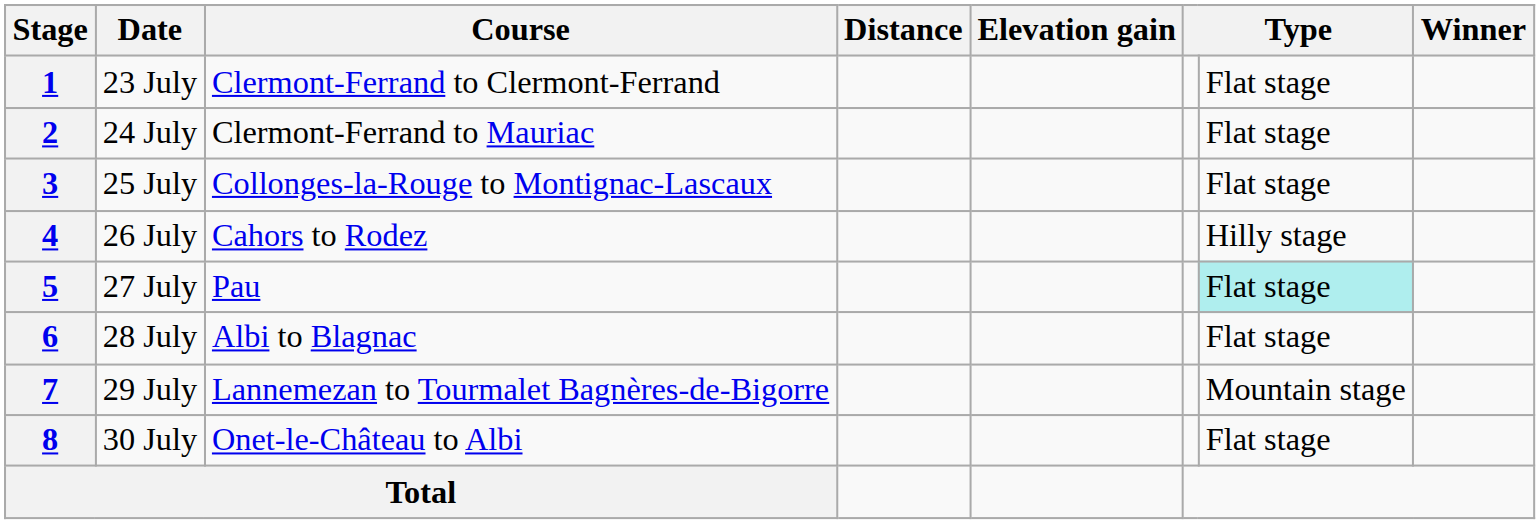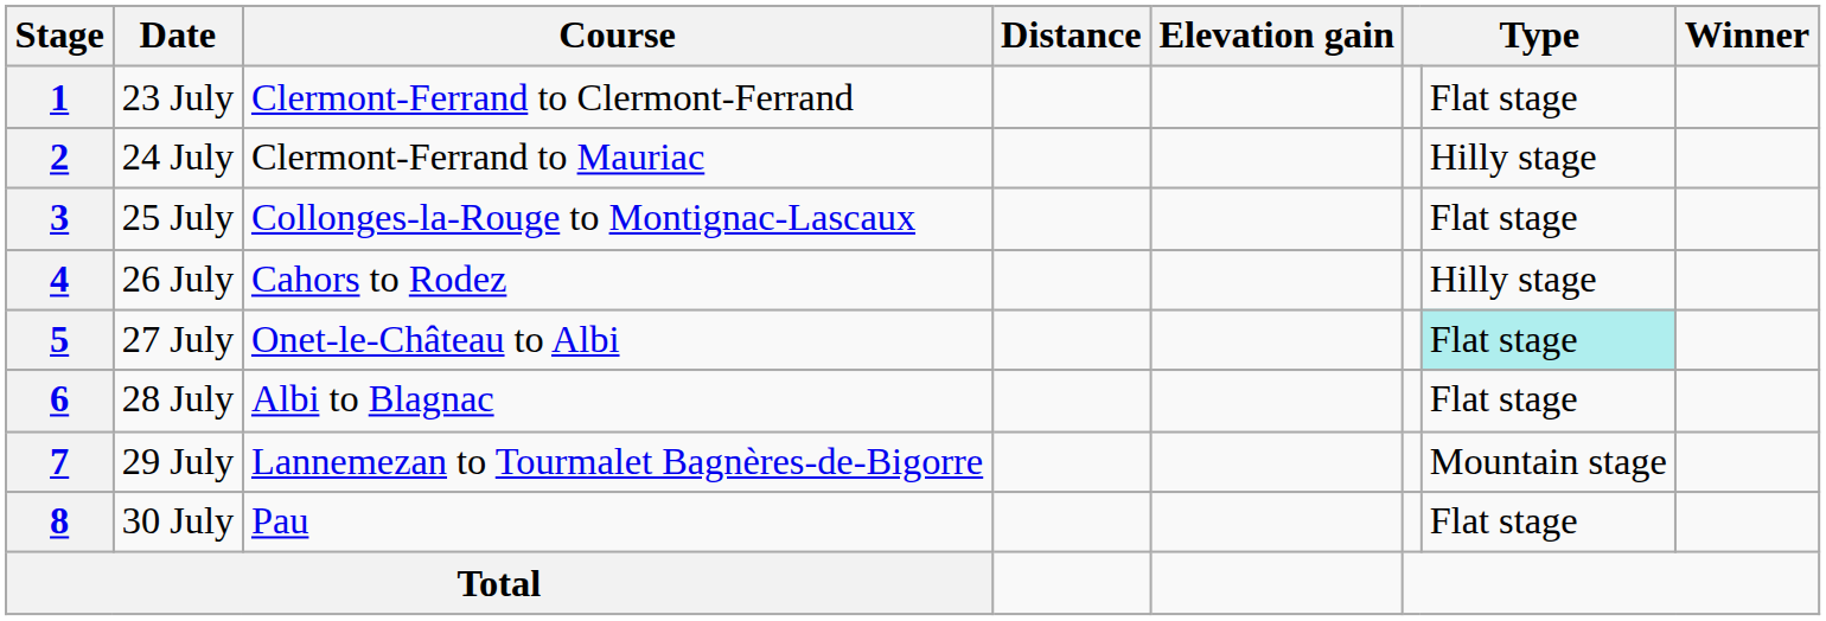2 | column 7: Flat stage -> Hilly stage
5 | Course: Pau -> Onet-le-Château to Albi
8 | Course: Onet-le-Château to Albi -> Pau
